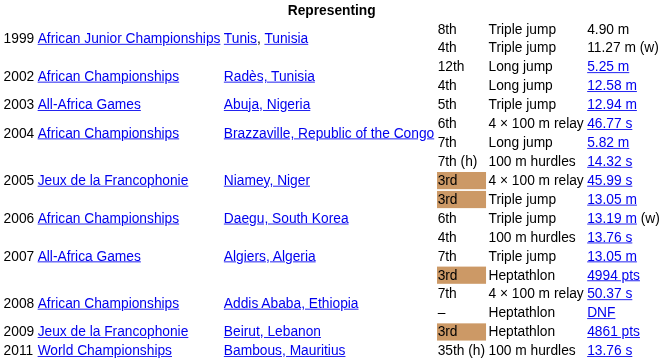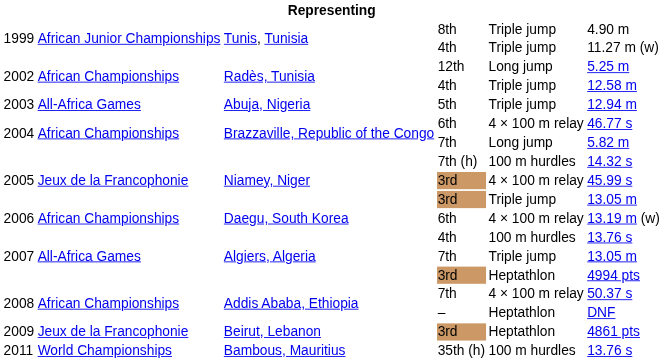2002 / 4th | column 5: Long jump -> Triple jump
2006 | column 5: Triple jump -> 4 × 100 m relay
